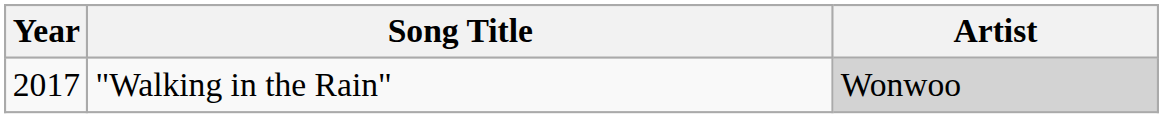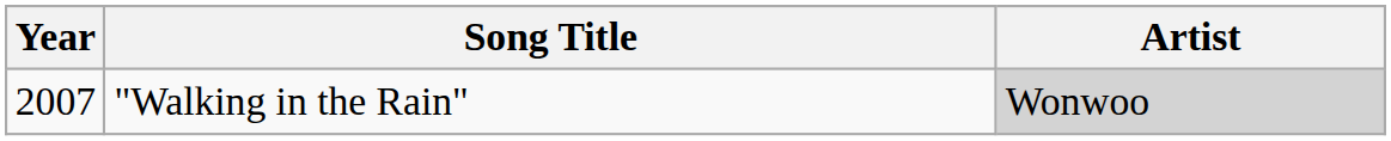"Walking in the Rain" | Year: 2017 -> 2007
